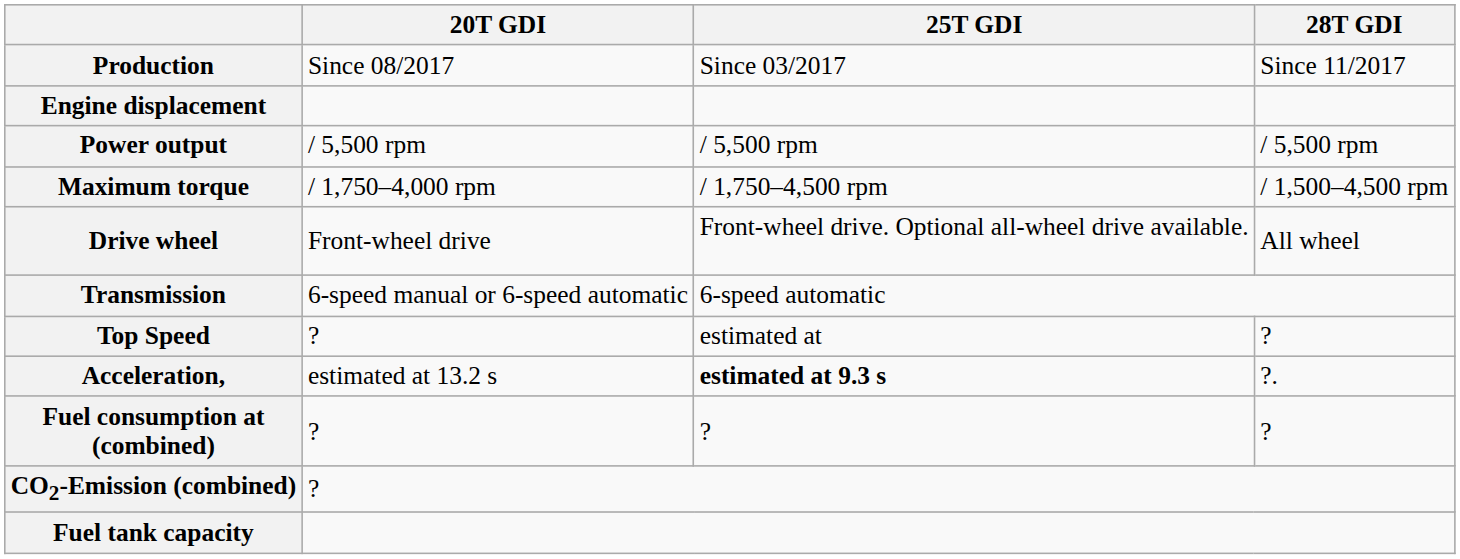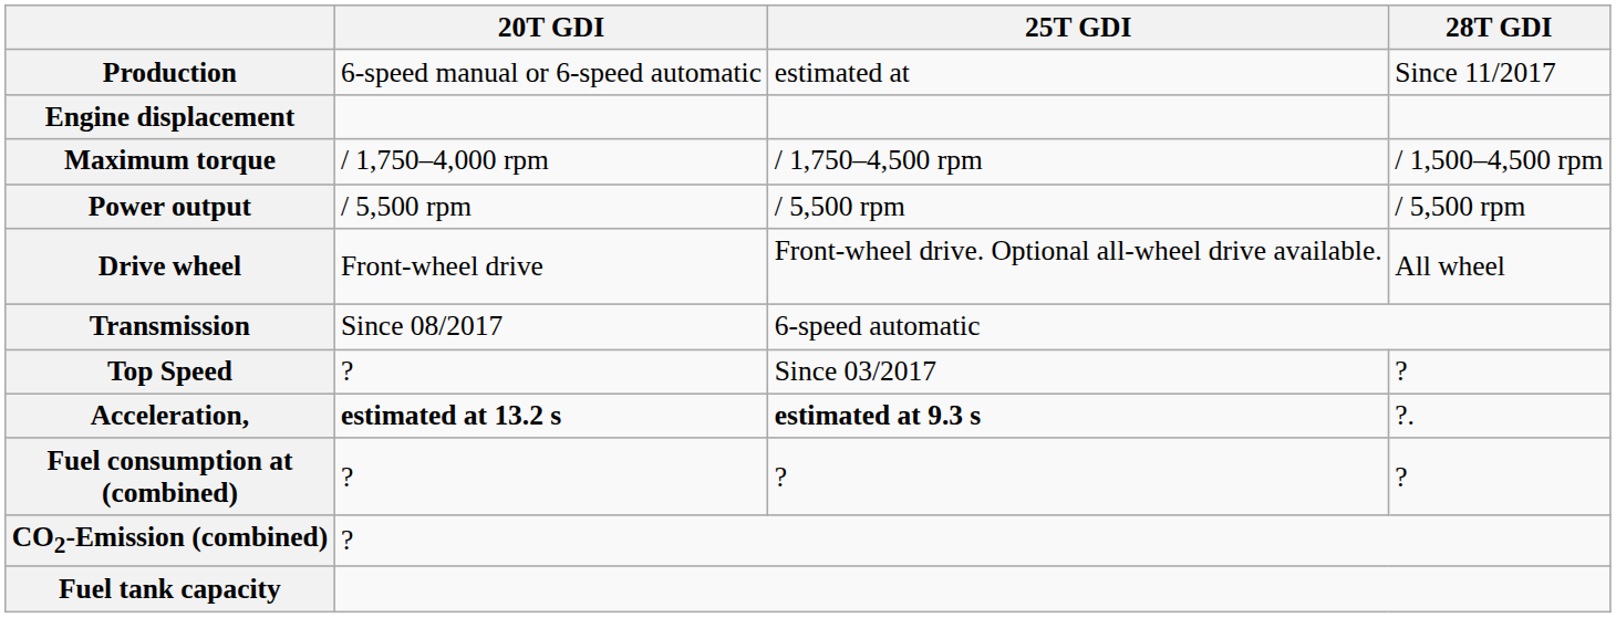Production | 20T GDI: Since 08/2017 -> 6-speed manual or 6-speed automatic
Production | 25T GDI: Since 03/2017 -> estimated at
rows swapped: Power output <-> Maximum torque
Transmission | 20T GDI: 6-speed manual or 6-speed automatic -> Since 08/2017
Top Speed | 25T GDI: estimated at -> Since 03/2017
Acceleration, | 20T GDI: normal -> bold
